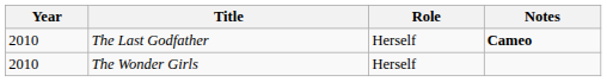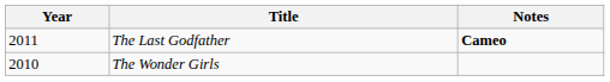- column: Role | Herself | Herself
The Last Godfather | Year: 2010 -> 2011
